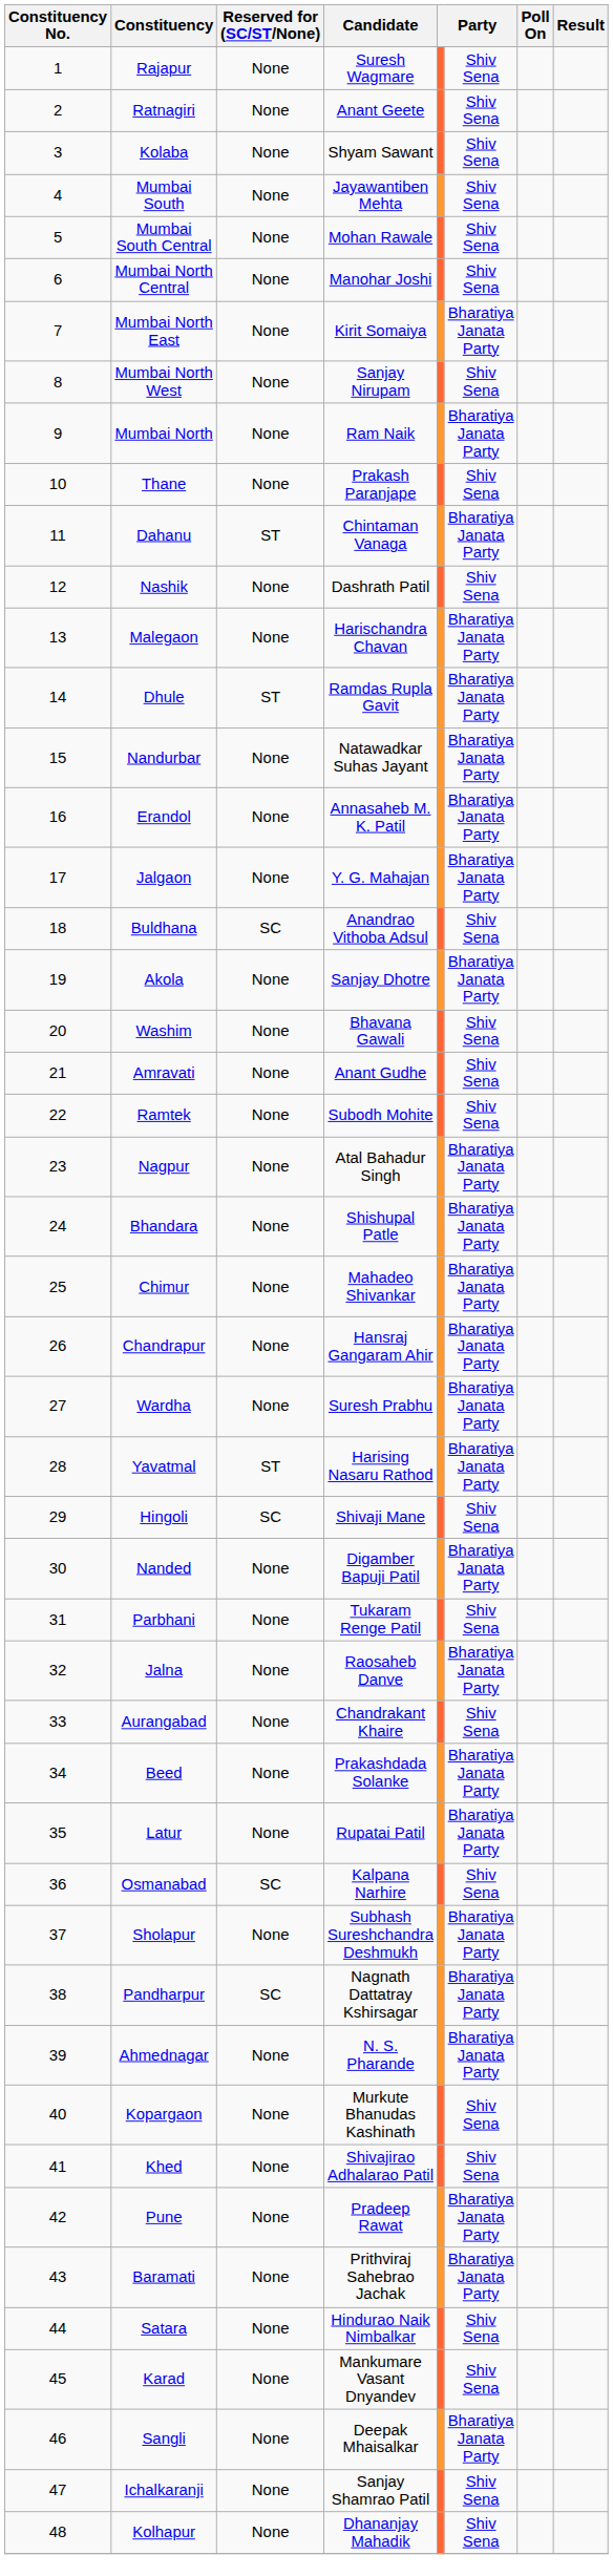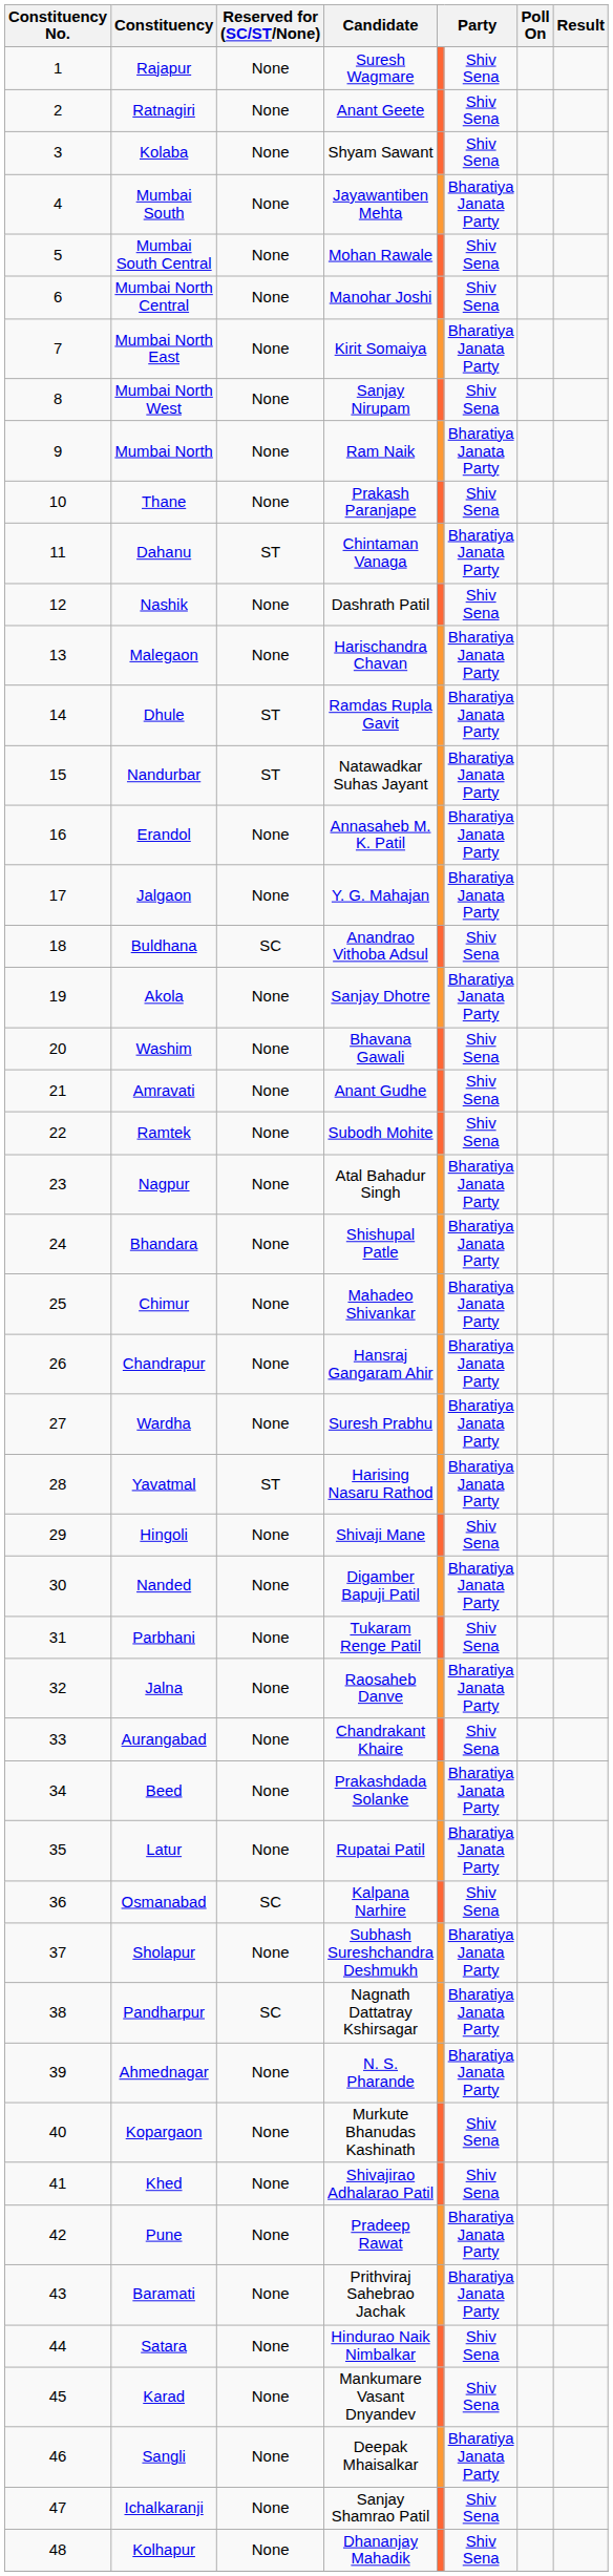Mumbai South | column 6: Shiv Sena -> Bharatiya Janata Party
Nandurbar | Reserved for (SC/ST/None): None -> ST
Hingoli | Reserved for (SC/ST/None): SC -> None
